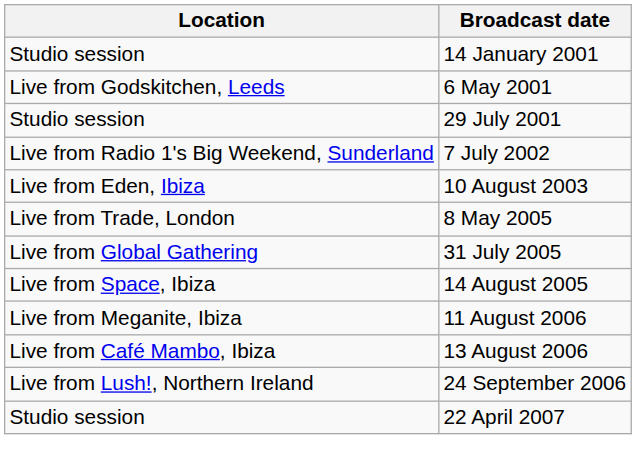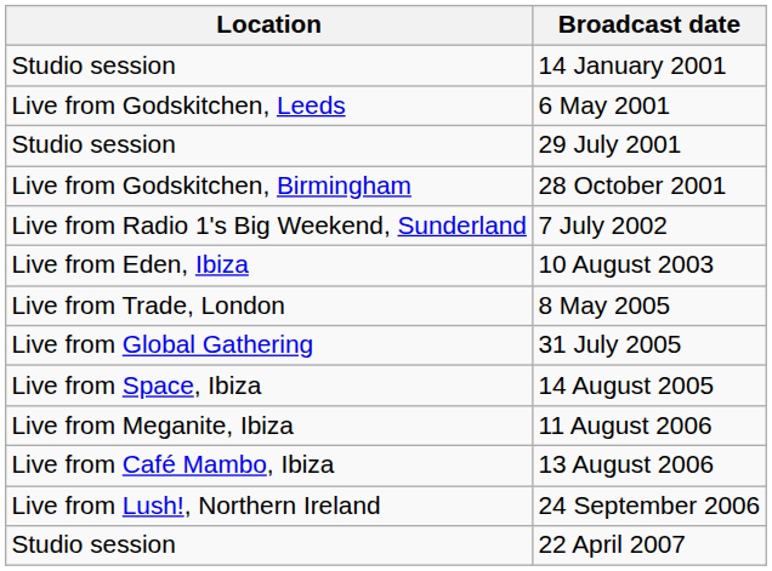+ row: Live from Godskitchen, Birmingham | 28 October 2001
